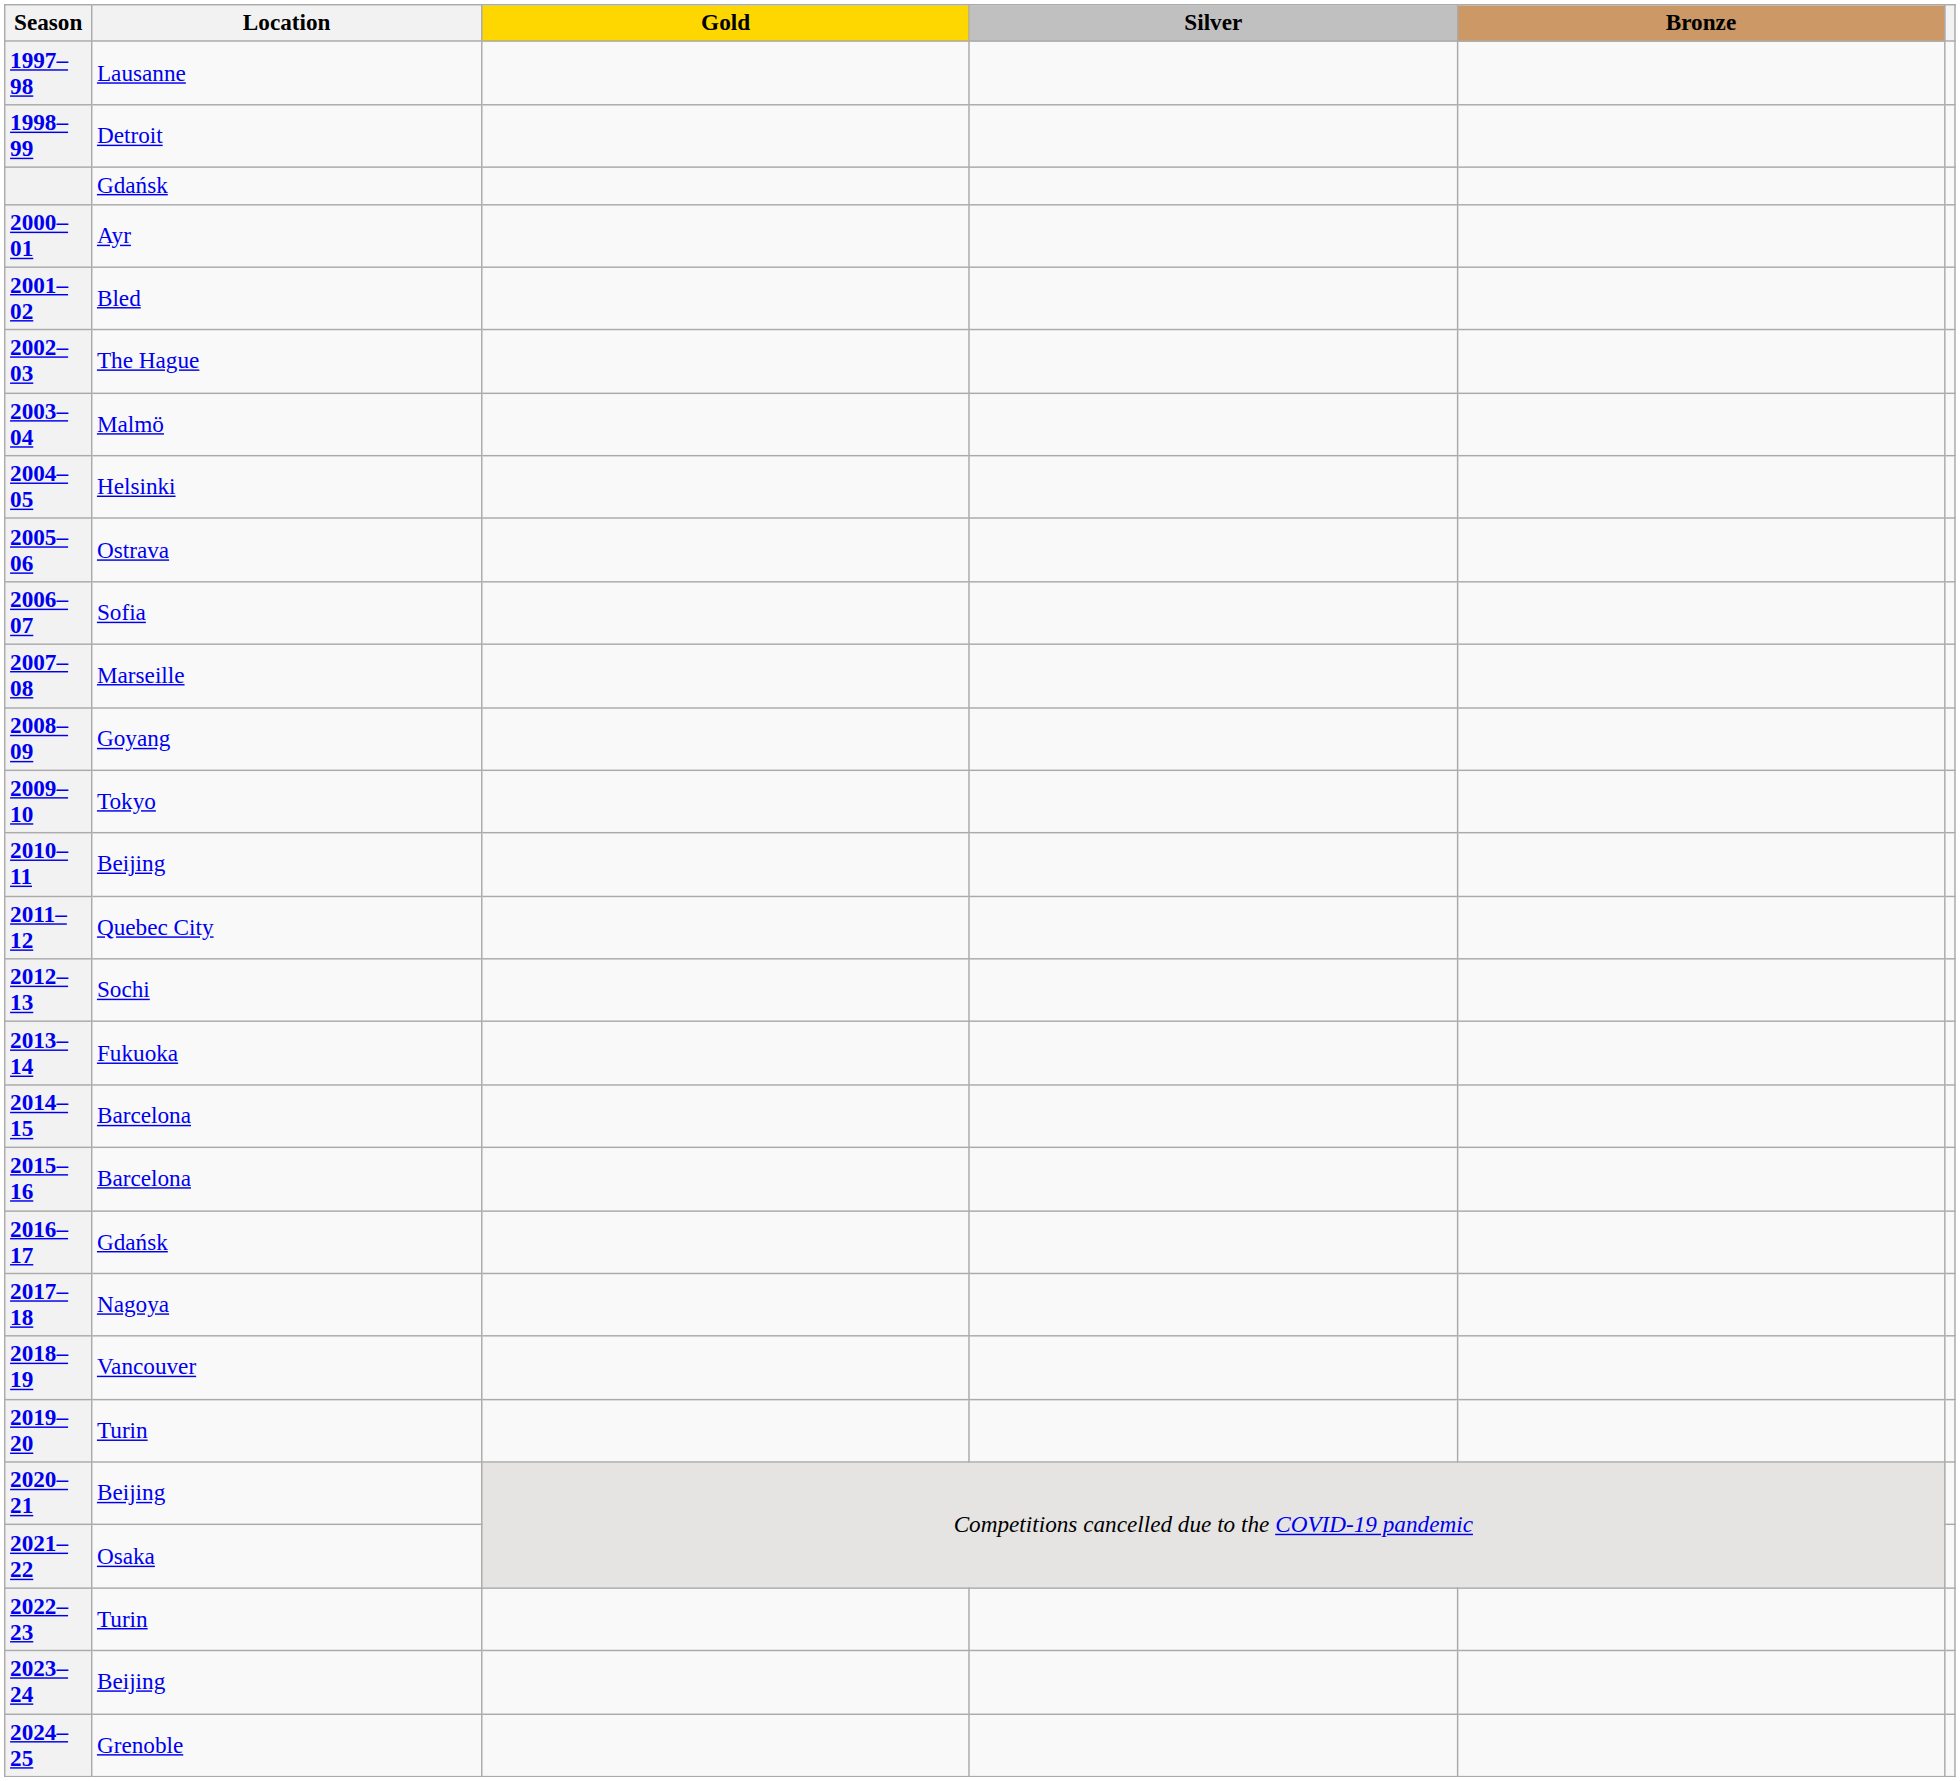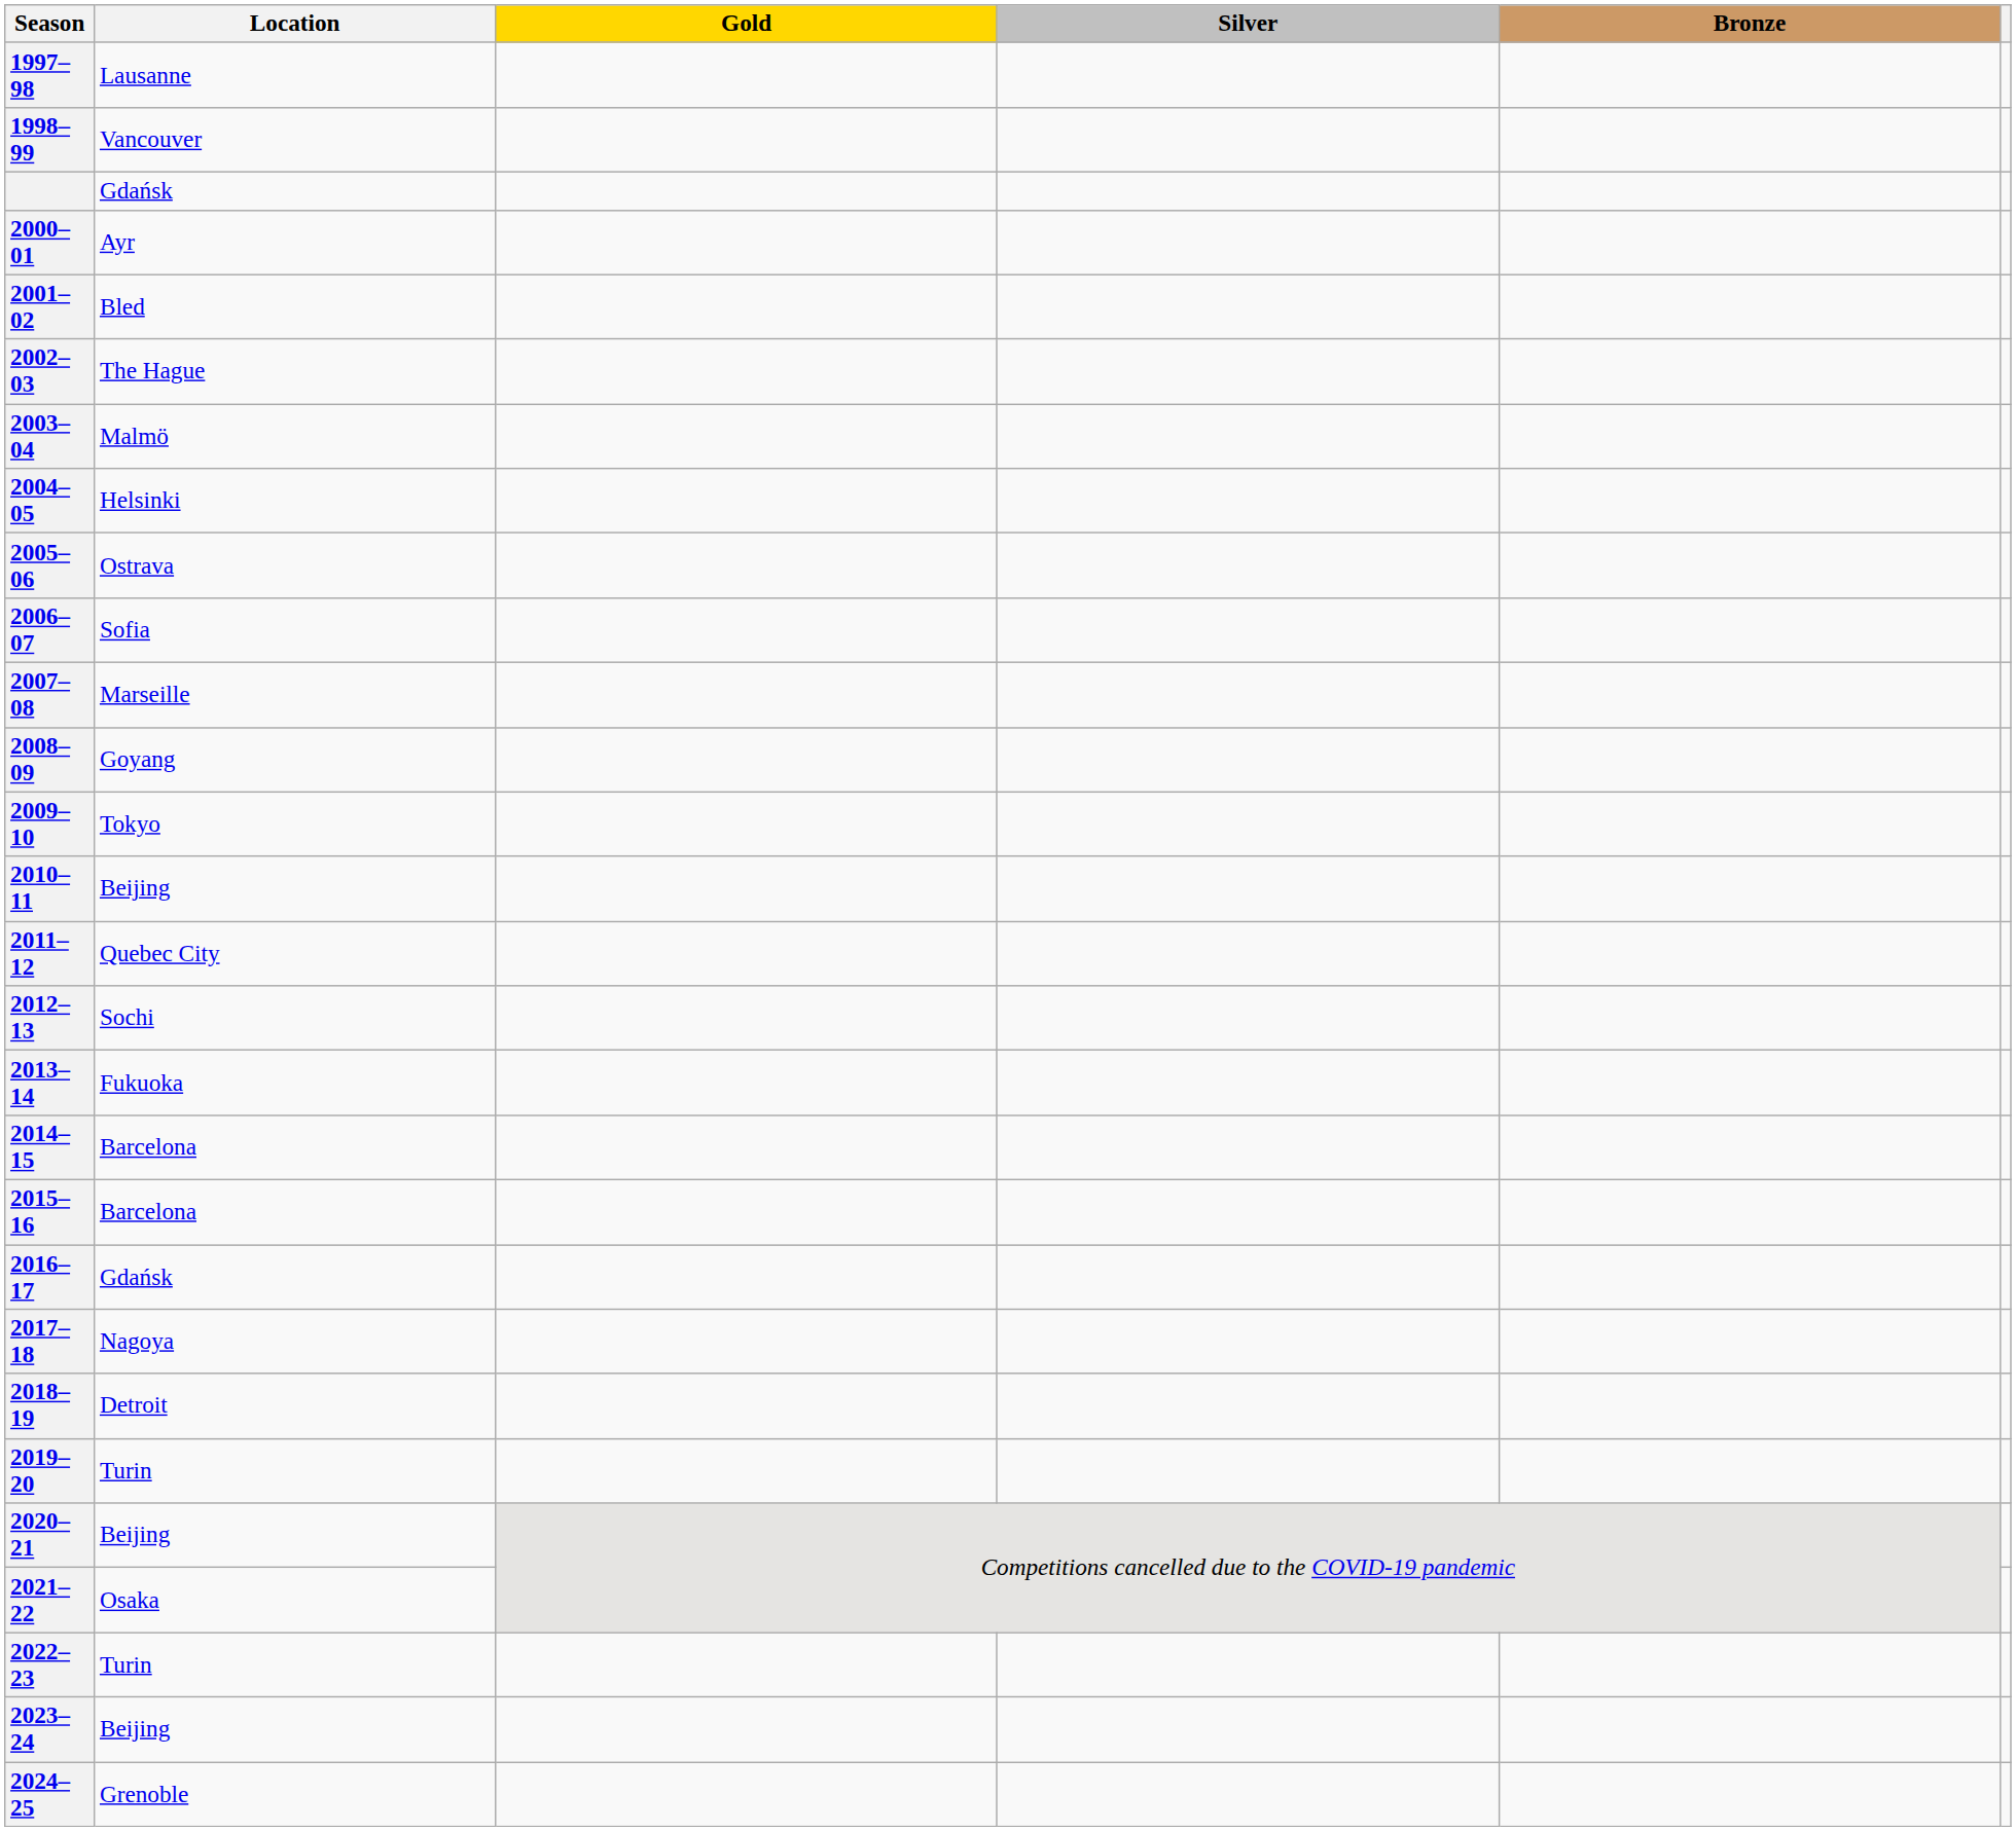1998–99 | Location: Detroit -> Vancouver
2018–19 | Location: Vancouver -> Detroit
